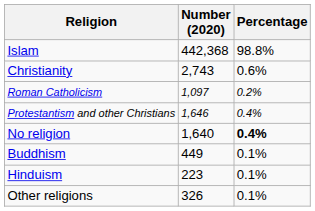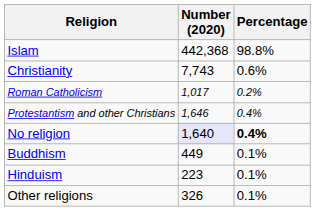Christianity | Number (2020): 2,743 -> 7,743
Roman Catholicism | Number (2020): 1,097 -> 1,017
No religion | Number (2020): no background -> lavender background
